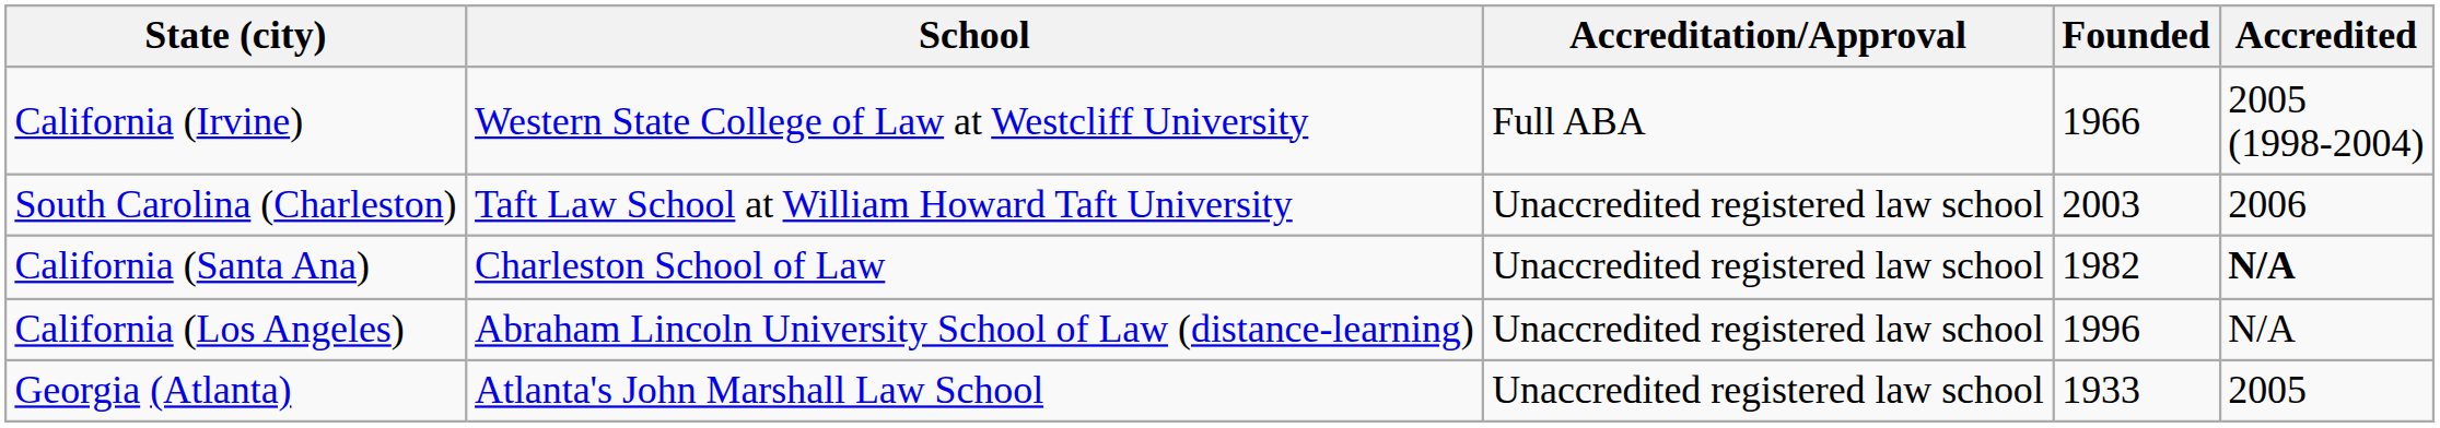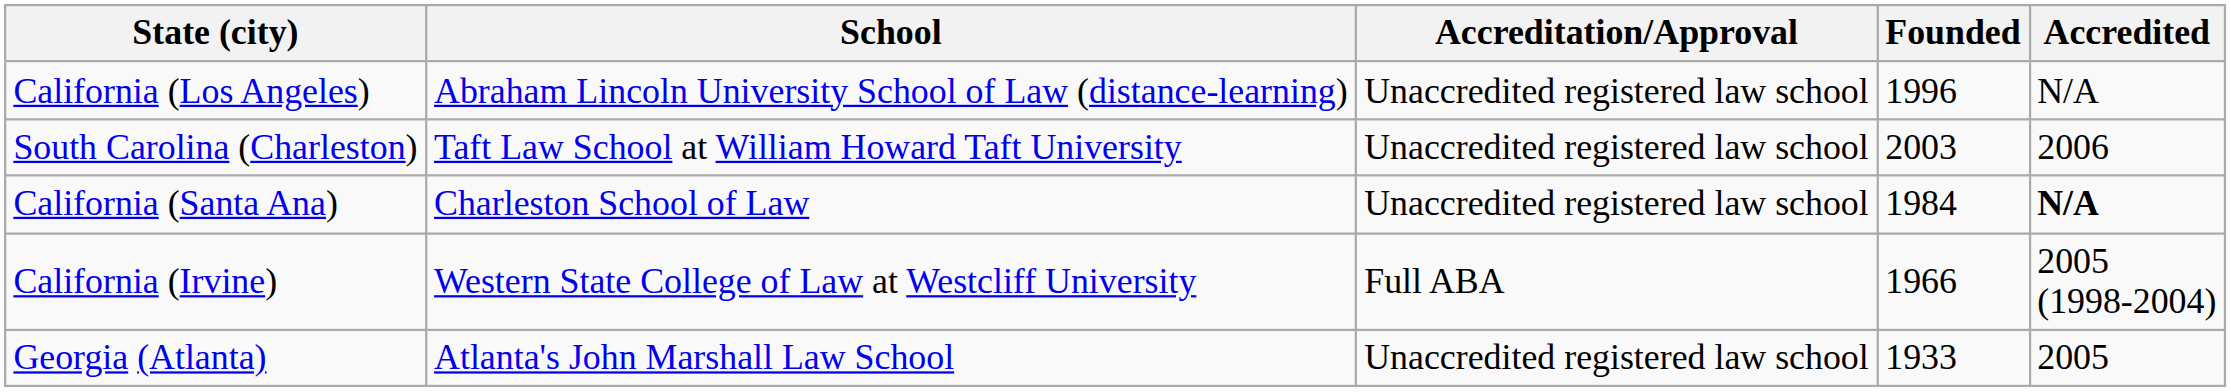rows swapped: California (Los Angeles) <-> California (Irvine)
California (Santa Ana) | Founded: 1982 -> 1984
